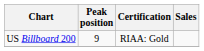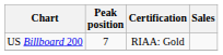US Billboard 200 | Peak position: 9 -> 7
